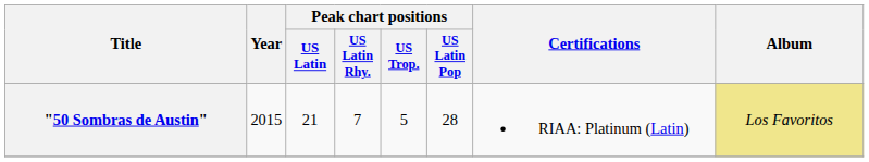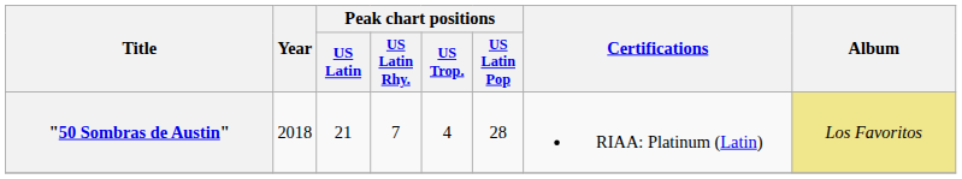"50 Sombras de Austin" | Year: 2015 -> 2018
"50 Sombras de Austin" | Peak chart positions / US Trop.: 5 -> 4
